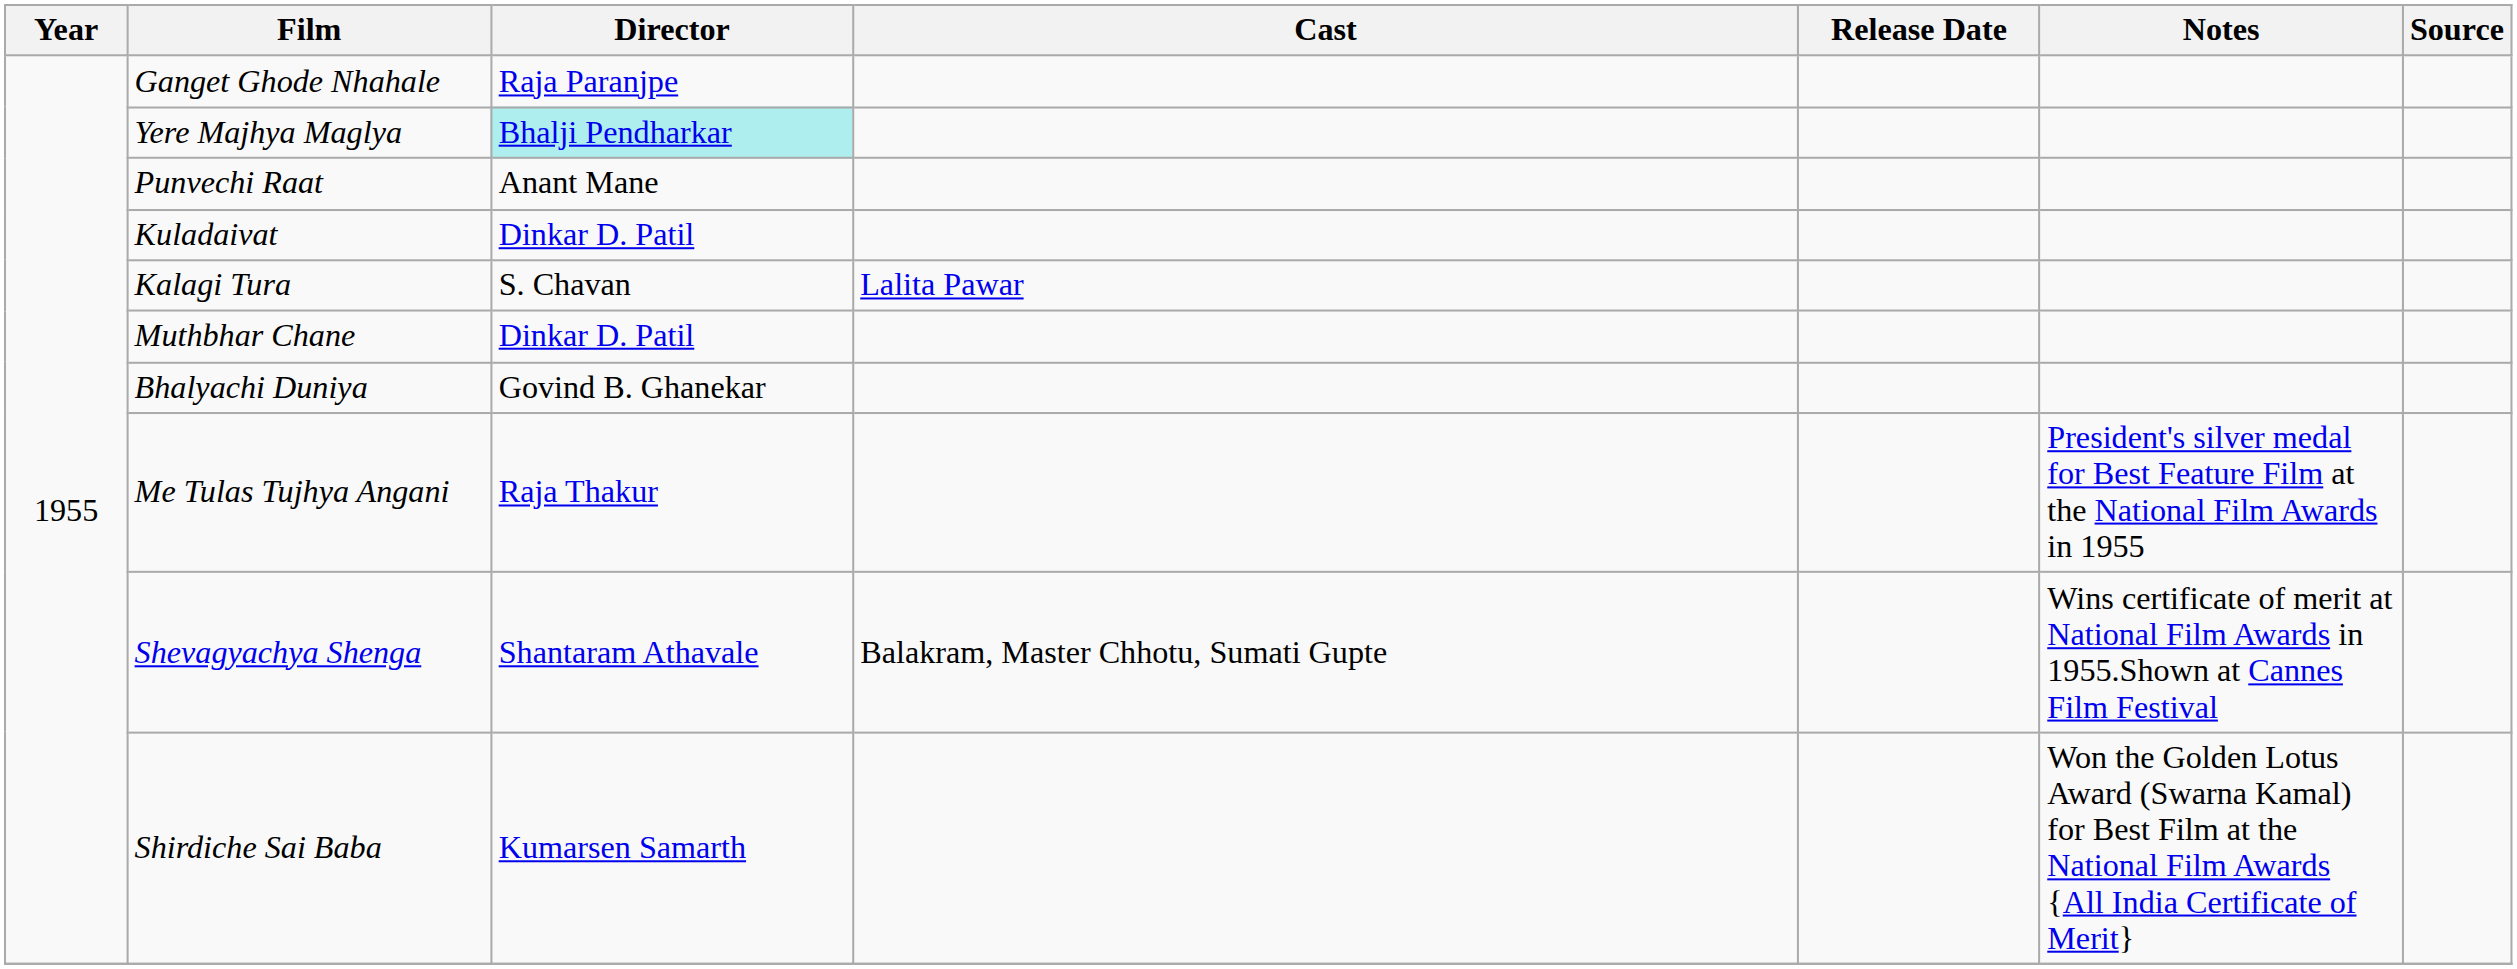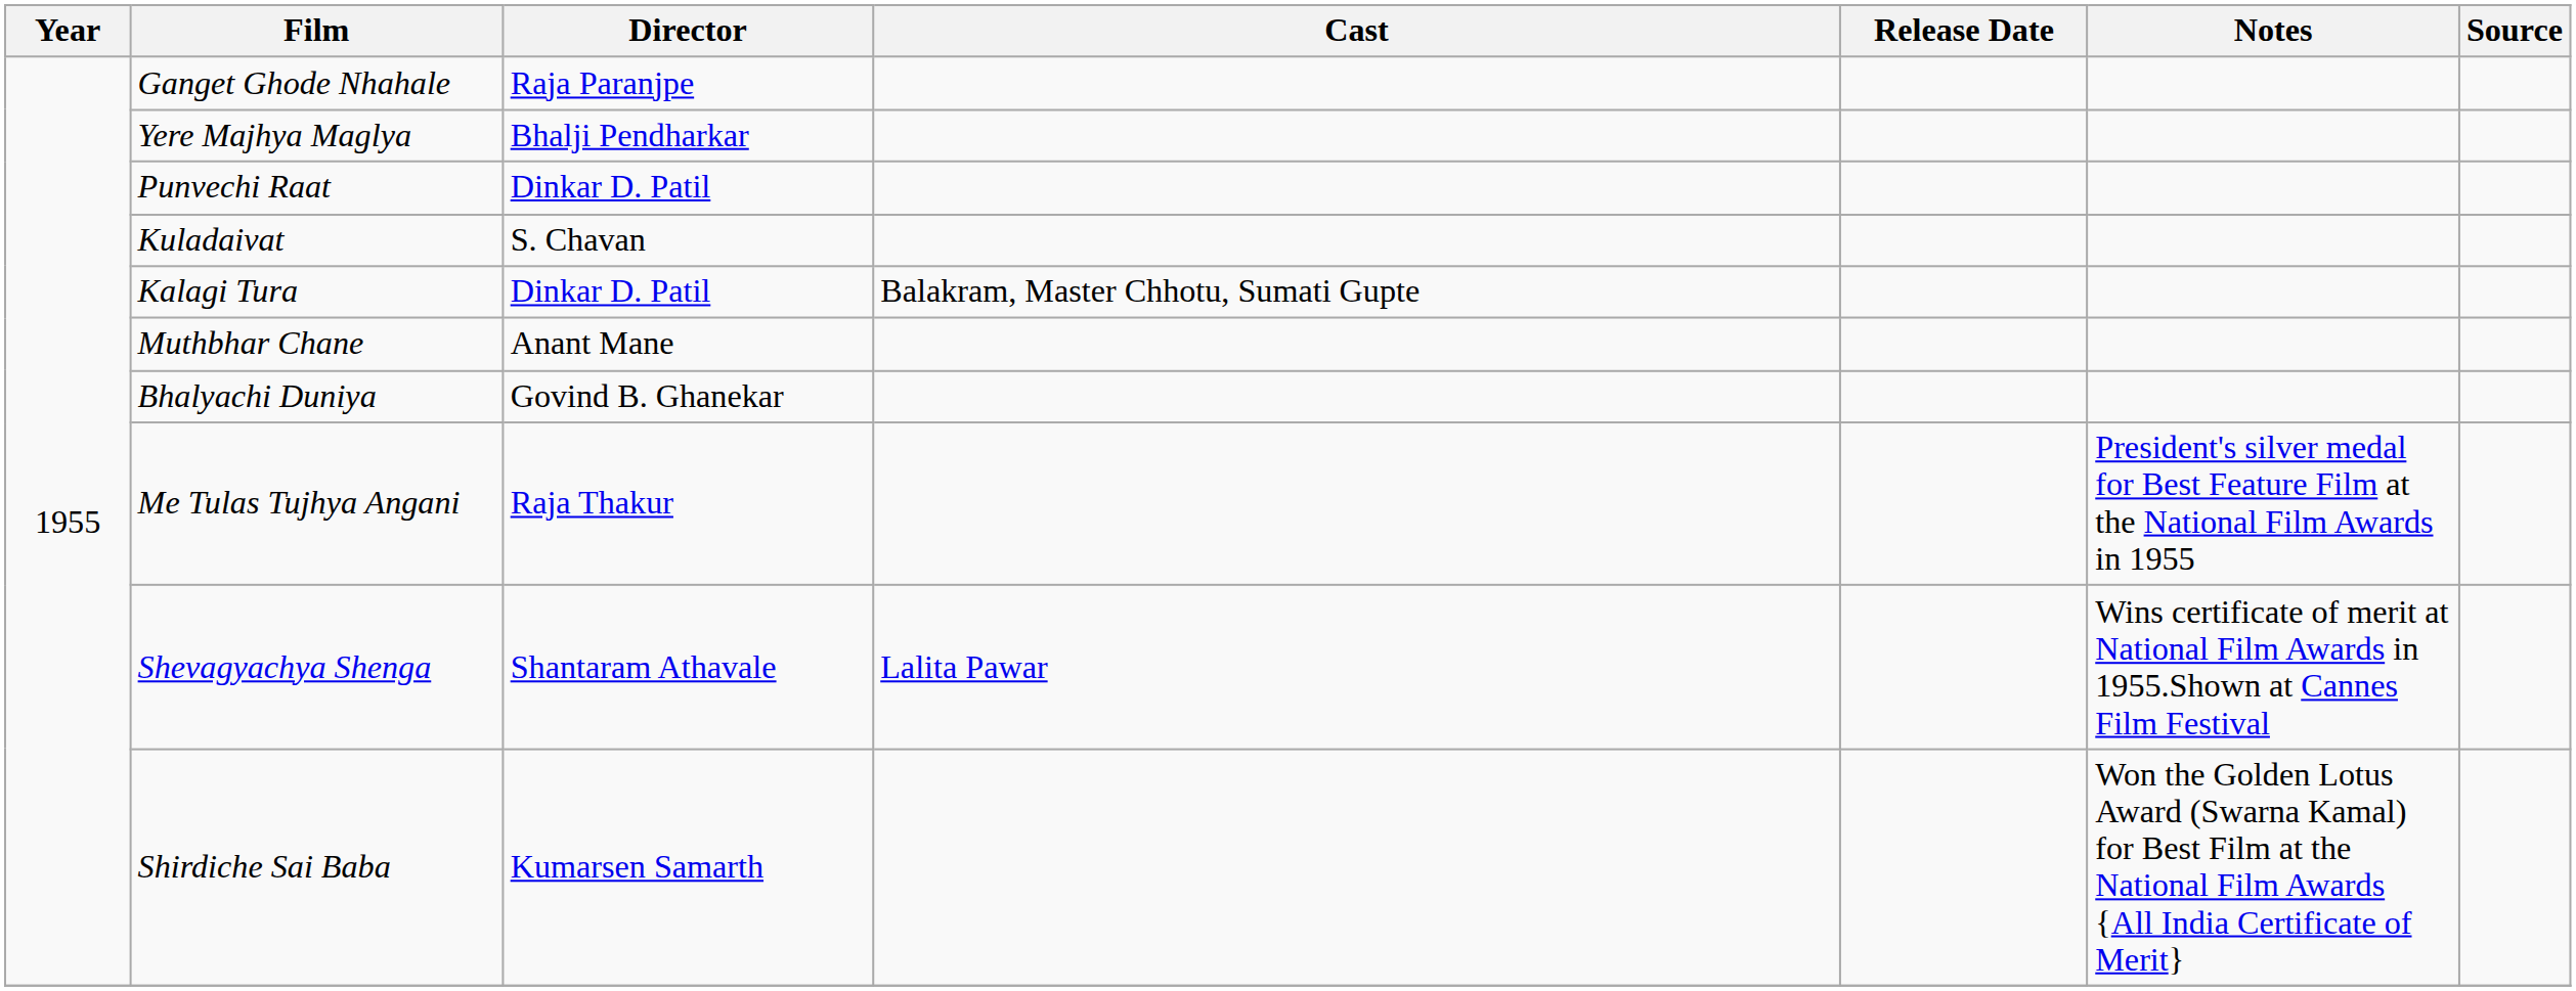Yere Majhya Maglya | Director: paleturquoise background -> no background
Punvechi Raat | Director: Anant Mane -> Dinkar D. Patil
Kuladaivat | Director: Dinkar D. Patil -> S. Chavan
Kalagi Tura | Director: S. Chavan -> Dinkar D. Patil
Kalagi Tura | Cast: Lalita Pawar -> Balakram, Master Chhotu, Sumati Gupte
Muthbhar Chane | Director: Dinkar D. Patil -> Anant Mane
Shevagyachya Shenga | Cast: Balakram, Master Chhotu, Sumati Gupte -> Lalita Pawar
